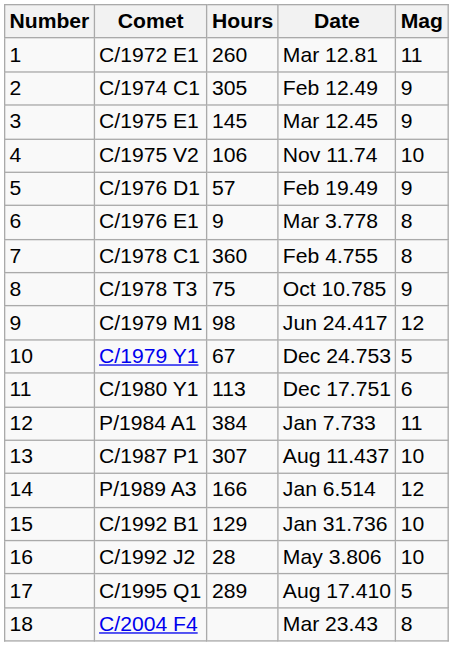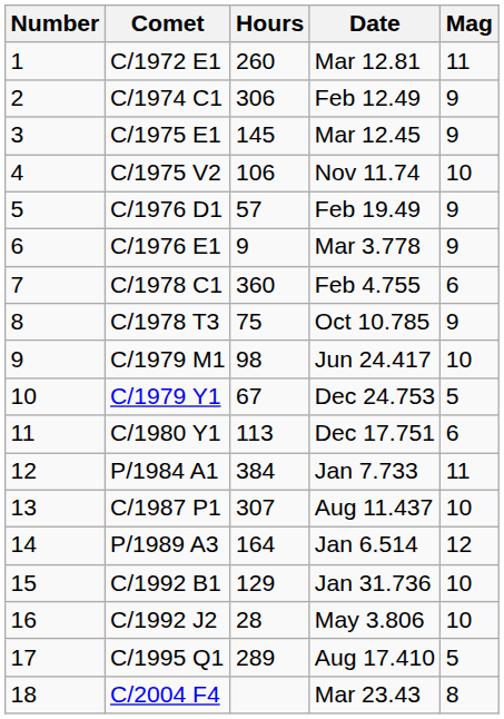C/1974 C1 | Hours: 305 -> 306
C/1976 E1 | Mag: 8 -> 9
C/1978 C1 | Mag: 8 -> 6
C/1979 M1 | Mag: 12 -> 10
P/1989 A3 | Hours: 166 -> 164
